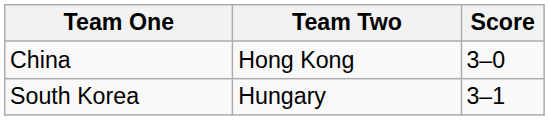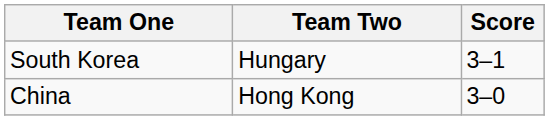rows swapped: South Korea <-> China
